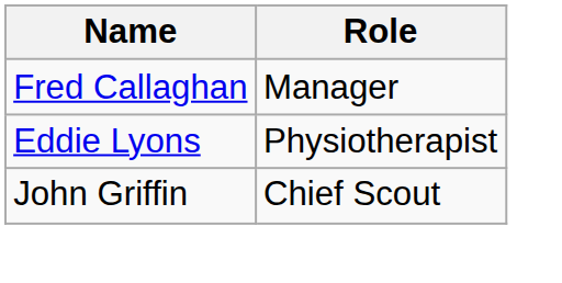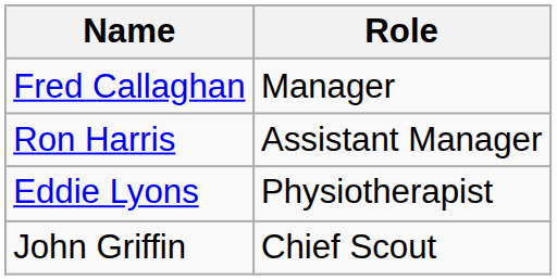+ row: Ron Harris | Assistant Manager
